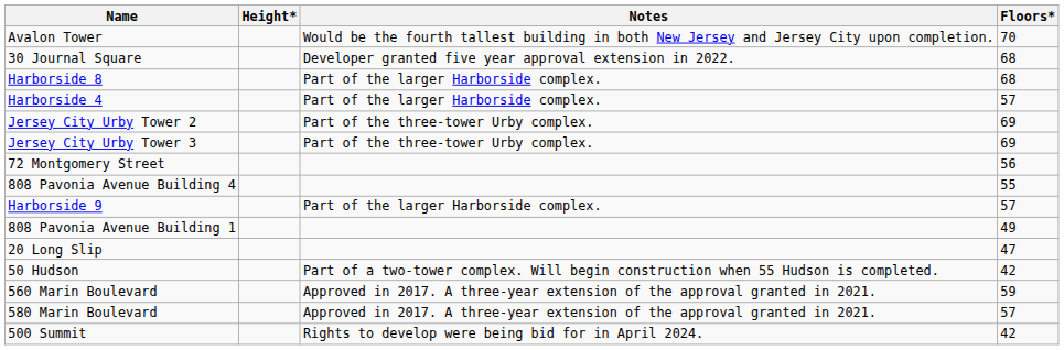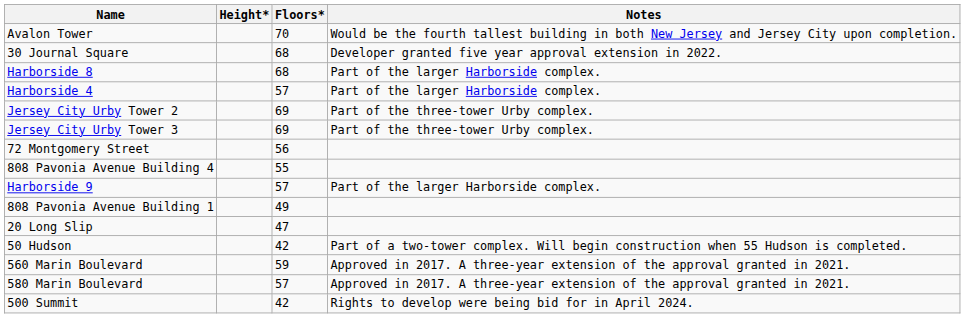columns swapped: Floors* <-> Notes
